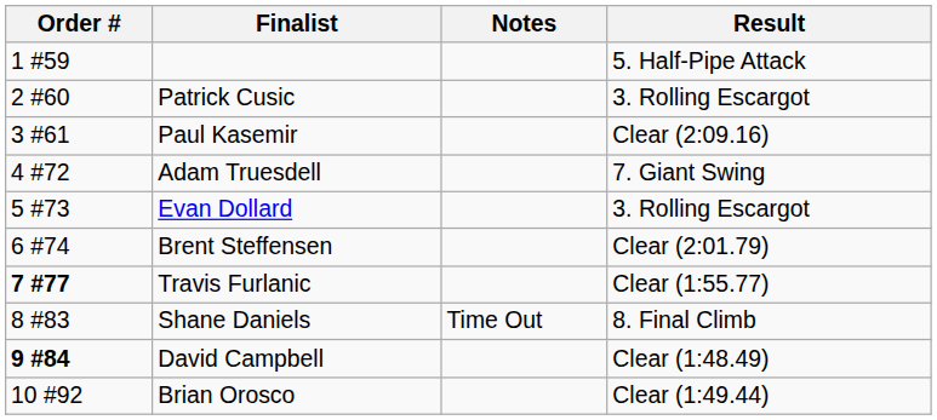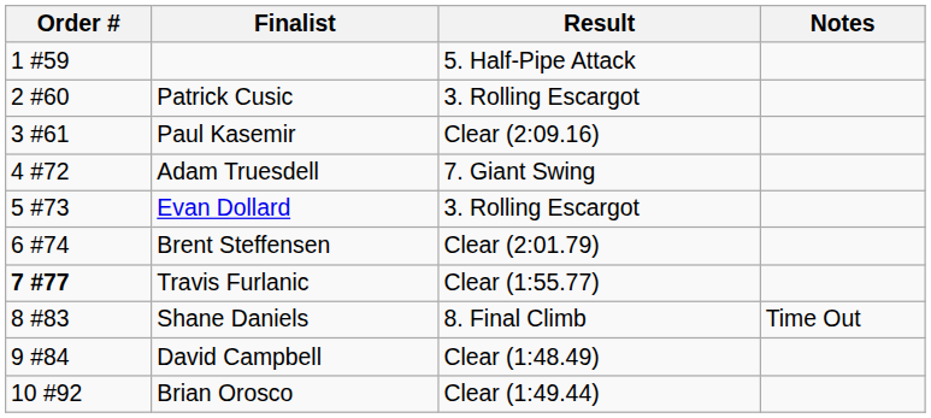columns swapped: Result <-> Notes
David Campbell | Order #: bold -> normal
